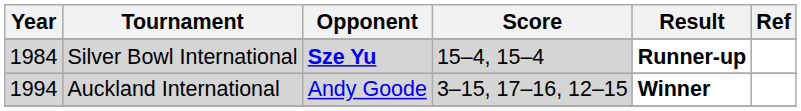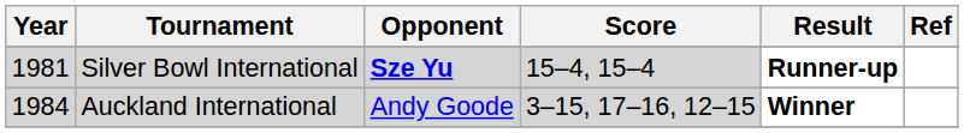Silver Bowl International | Year: 1984 -> 1981
Auckland International | Year: 1994 -> 1984
